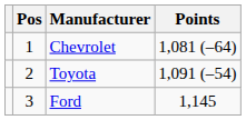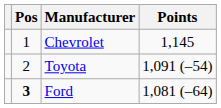Chevrolet | Points: 1,081 (–64) -> 1,145
Ford | Pos: normal -> bold
Ford | Points: 1,145 -> 1,081 (–64)
